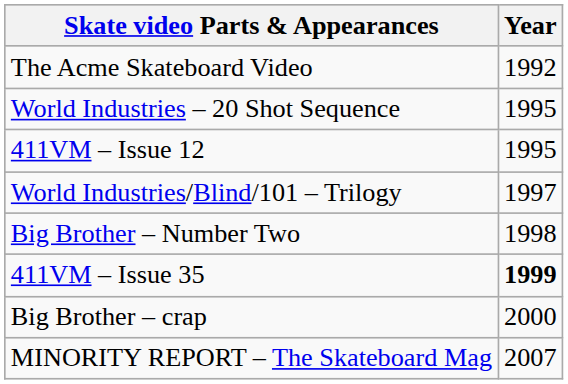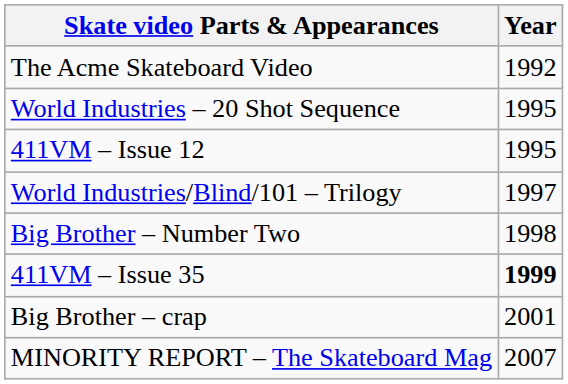Big Brother – crap | Year: 2000 -> 2001
